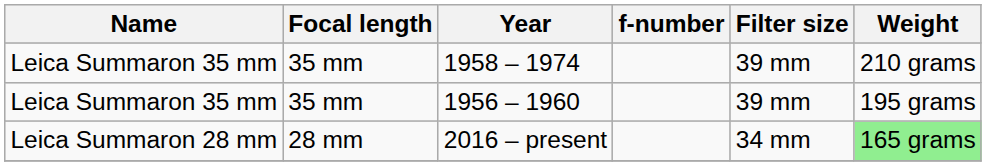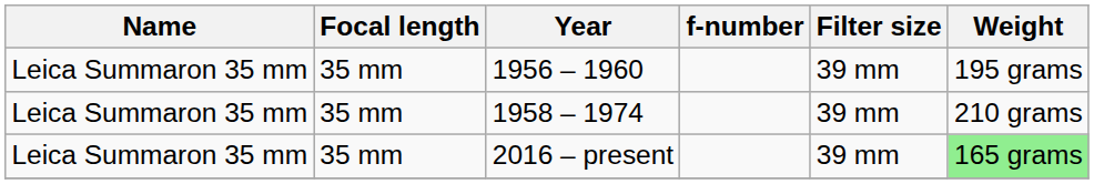rows swapped: 1956 – 1960 <-> 1958 – 1974
2016 – present | Name: Leica Summaron 28 mm -> Leica Summaron 35 mm
2016 – present | Focal length: 28 mm -> 35 mm
2016 – present | Filter size: 34 mm -> 39 mm
